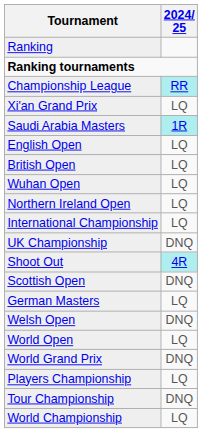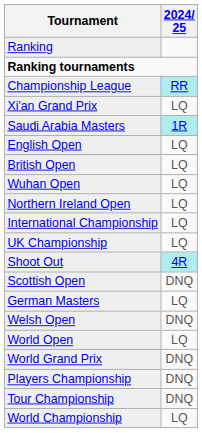UK Championship | 2024/ 25: DNQ -> LQ
Players Championship | 2024/ 25: LQ -> DNQ
